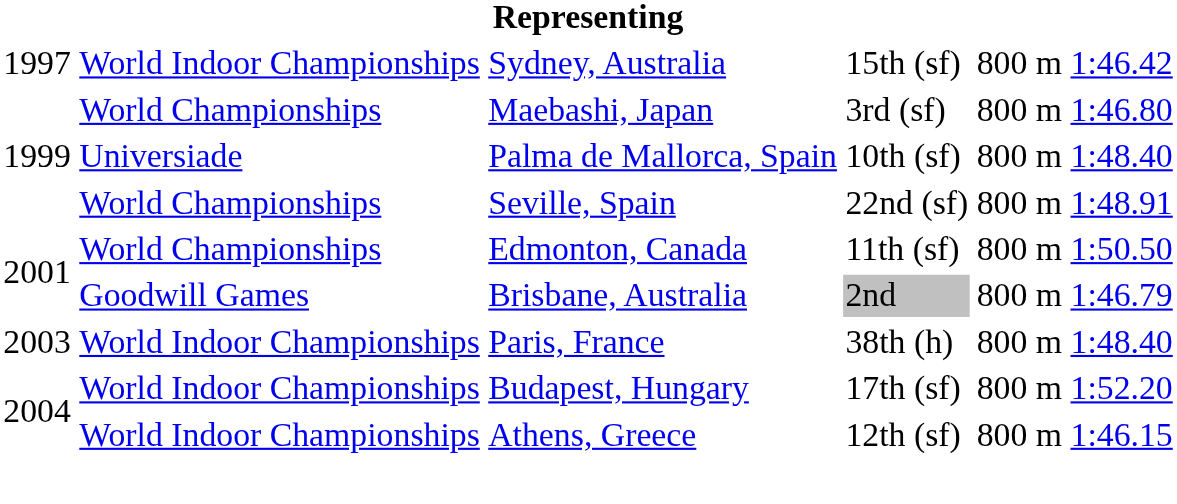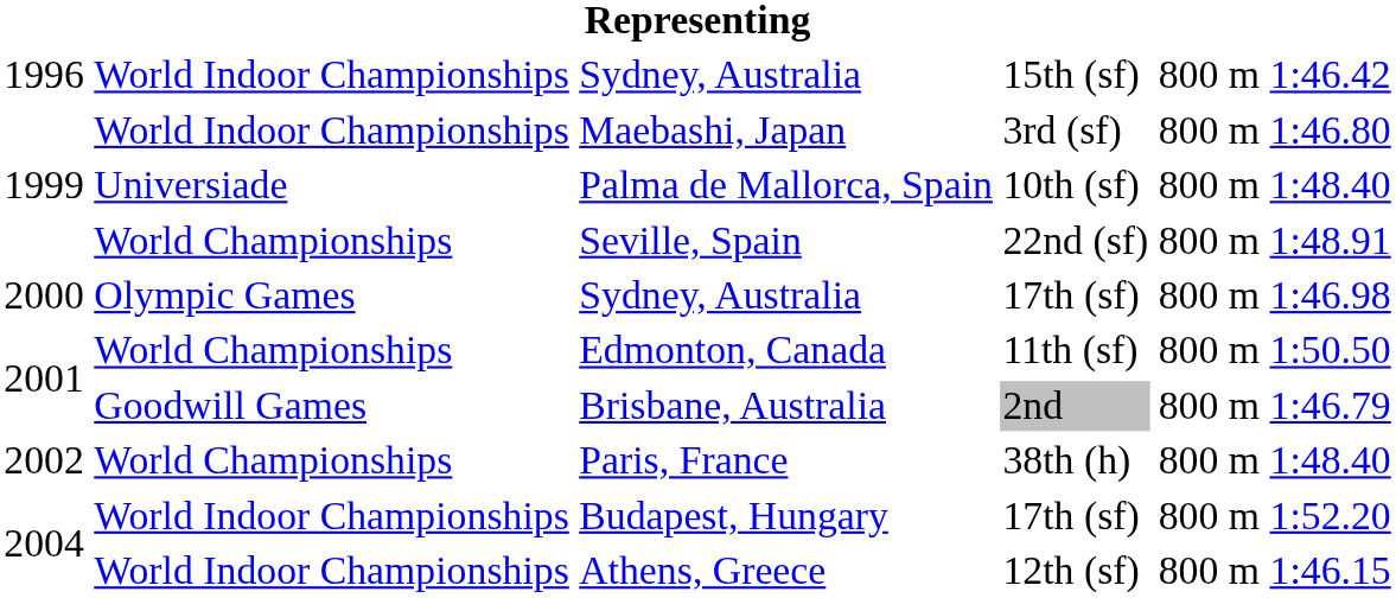Sydney, Australia / 15th (sf) | column 1: 1997 -> 1996
Maebashi, Japan | column 2: World Championships -> World Indoor Championships
+ row: 2000 | Olympic Games | Sydney, Australia | 17th (sf) | 800 m | 1:46.98
Paris, France | column 1: 2003 -> 2002
Paris, France | column 2: World Indoor Championships -> World Championships
